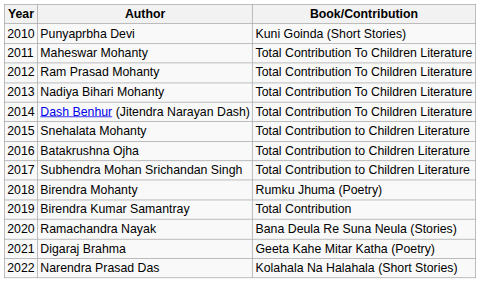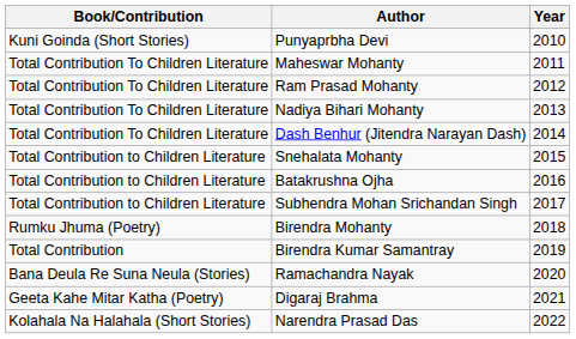columns swapped: Year <-> Book/Contribution
